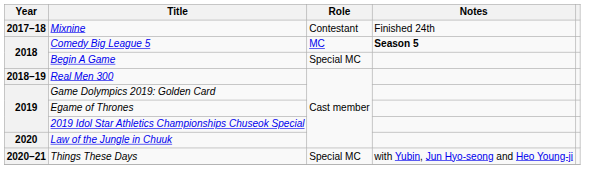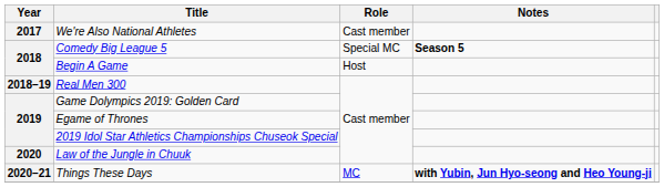+ row: 2017 | We're Also National Athletes | Cast member
- row: 2017–18 | Mixnine | Contestant | Finished 24th
Comedy Big League 5 | Role: MC -> Special MC
Begin A Game | Role: Special MC -> Host
Things These Days | Role: Special MC -> MC
Things These Days | Notes: normal -> bold
